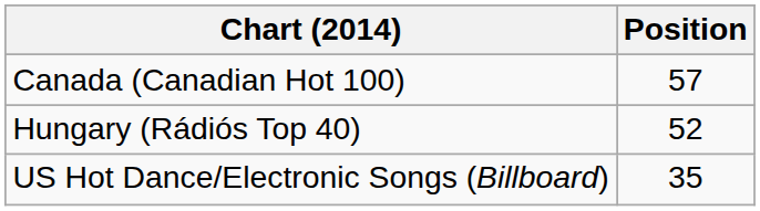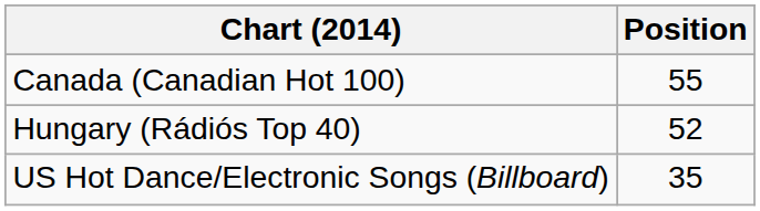Canada (Canadian Hot 100) | Position: 57 -> 55
